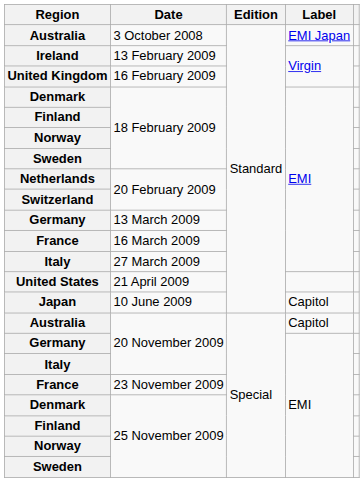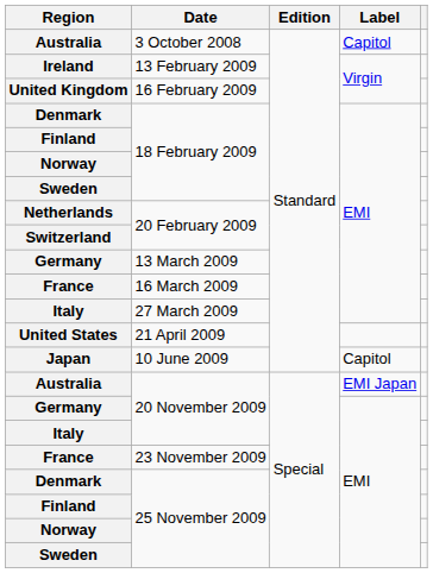Australia / 3 October 2008 | Label: EMI Japan -> Capitol
Australia / 20 November 2009 | Label: Capitol -> EMI Japan
